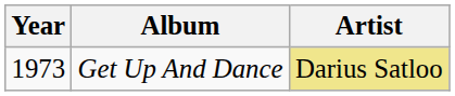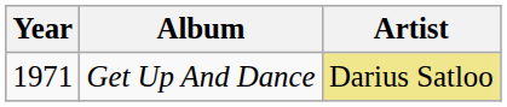Get Up And Dance | Year: 1973 -> 1971
